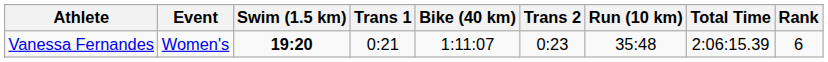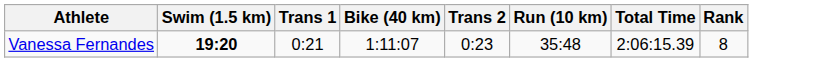- column: Event | Women's
Vanessa Fernandes | Rank: 6 -> 8
